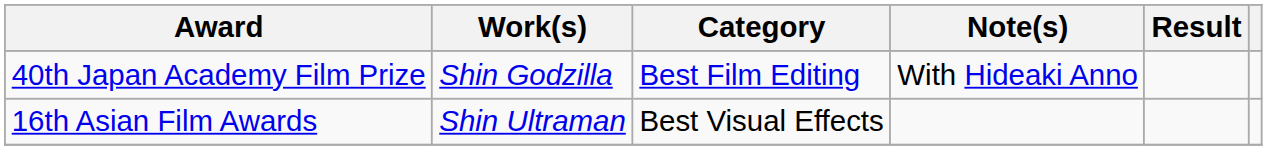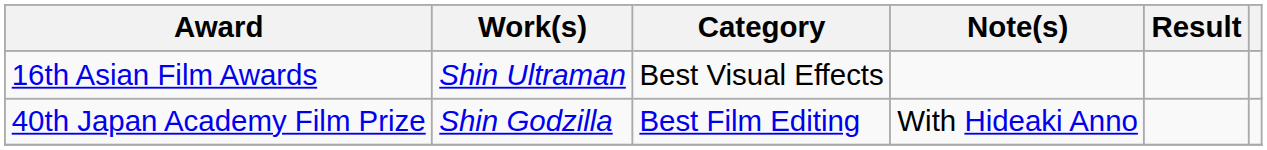rows swapped: 40th Japan Academy Film Prize <-> 16th Asian Film Awards
